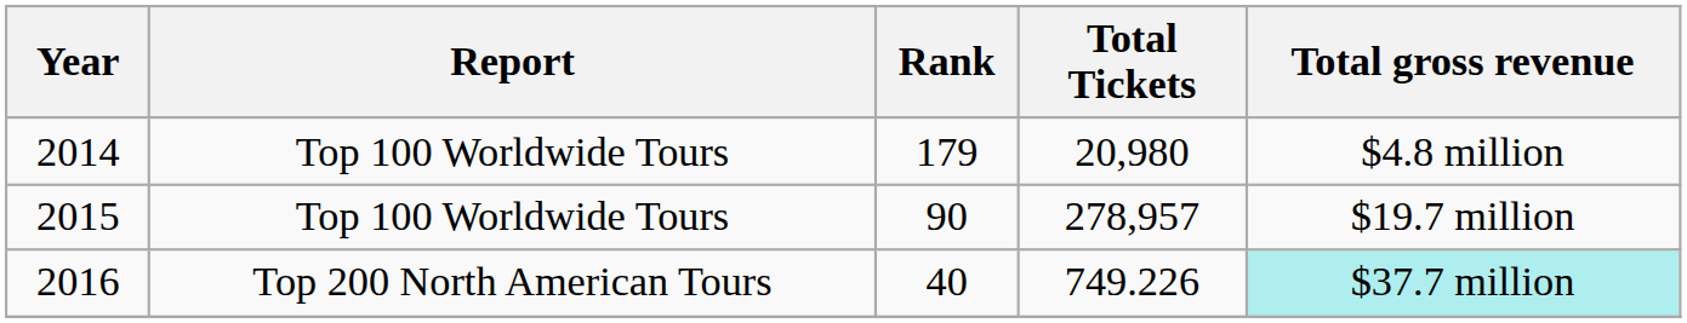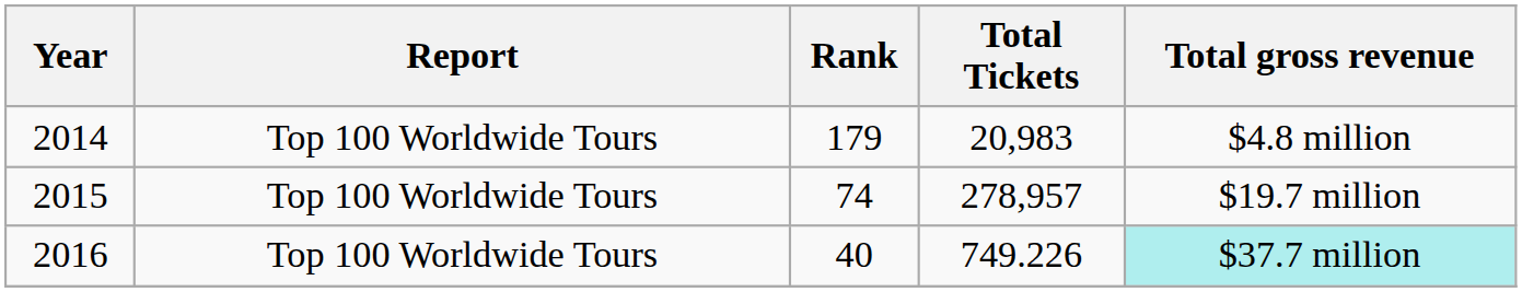2014 | Total Tickets: 20,980 -> 20,983
2015 | Rank: 90 -> 74
2016 | Report: Top 200 North American Tours -> Top 100 Worldwide Tours
